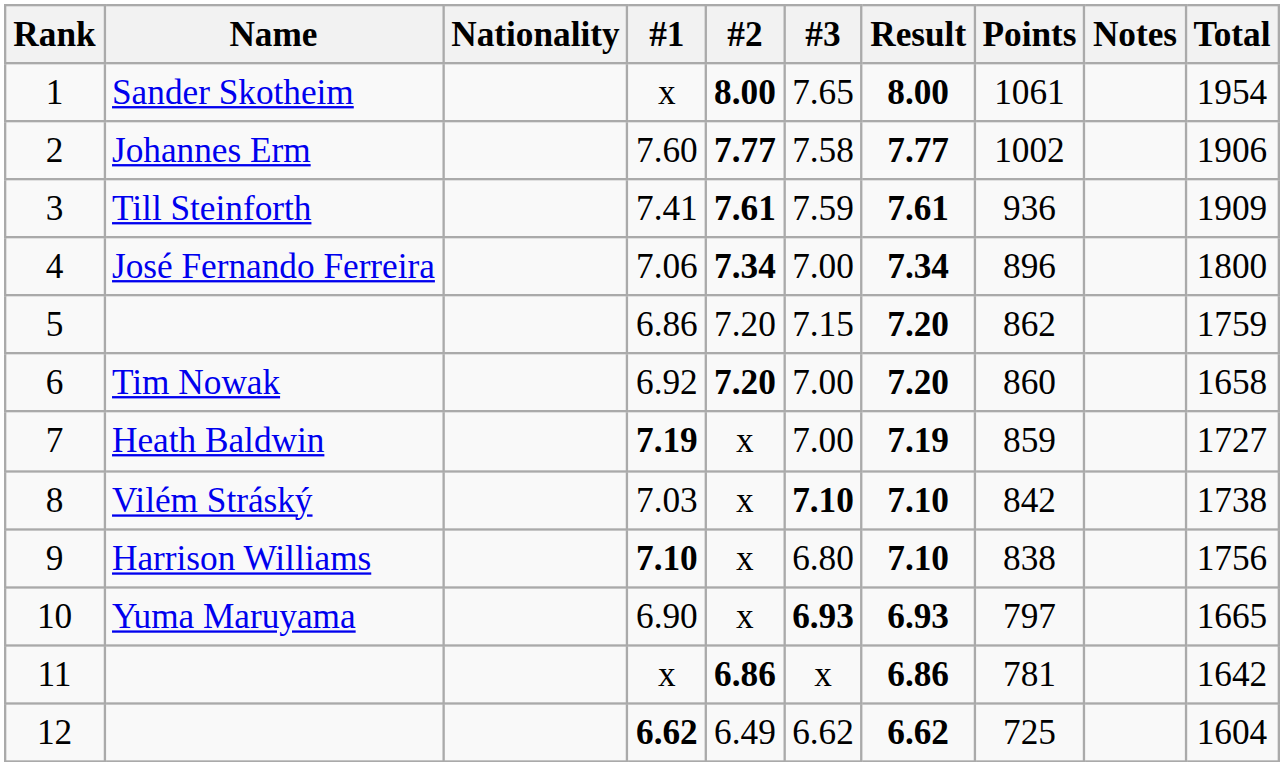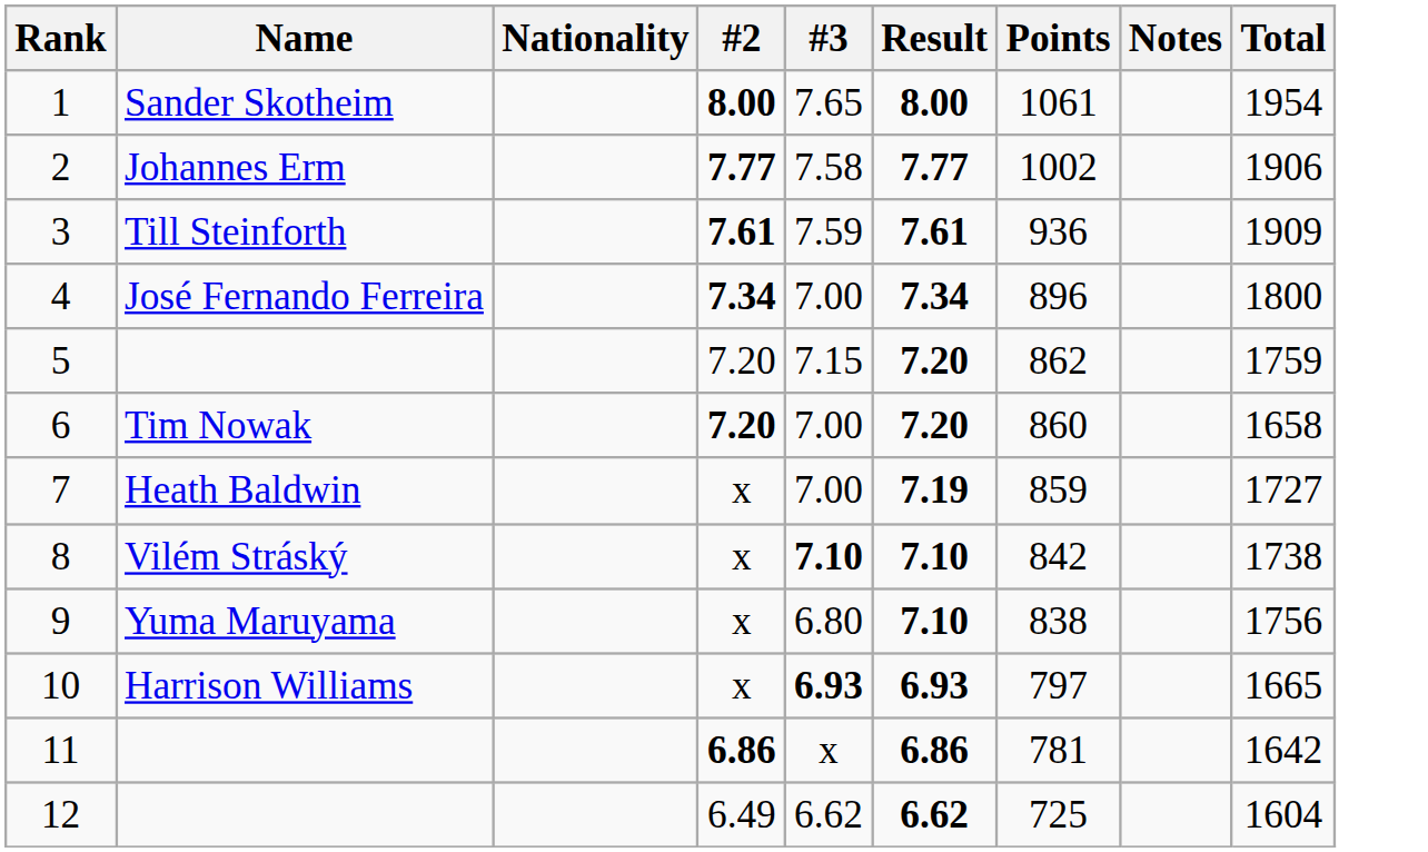- column: #1 | x | 7.60 | 7.41 | 7.06 | 6.86 | 6.92 | 7.19 | 7.03 | 7.10 | 6.90 | x | 6.62
9 | Name: Harrison Williams -> Yuma Maruyama
10 | Name: Yuma Maruyama -> Harrison Williams
